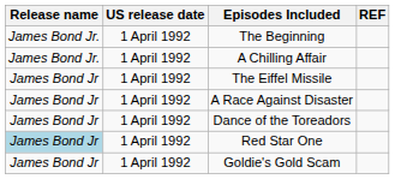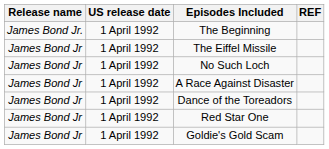- row: James Bond Jr. | 1 April 1992 | A Chilling Affair
+ row: James Bond Jr | 1 April 1992 | No Such Loch
Red Star One | Release name: lightblue background -> no background
